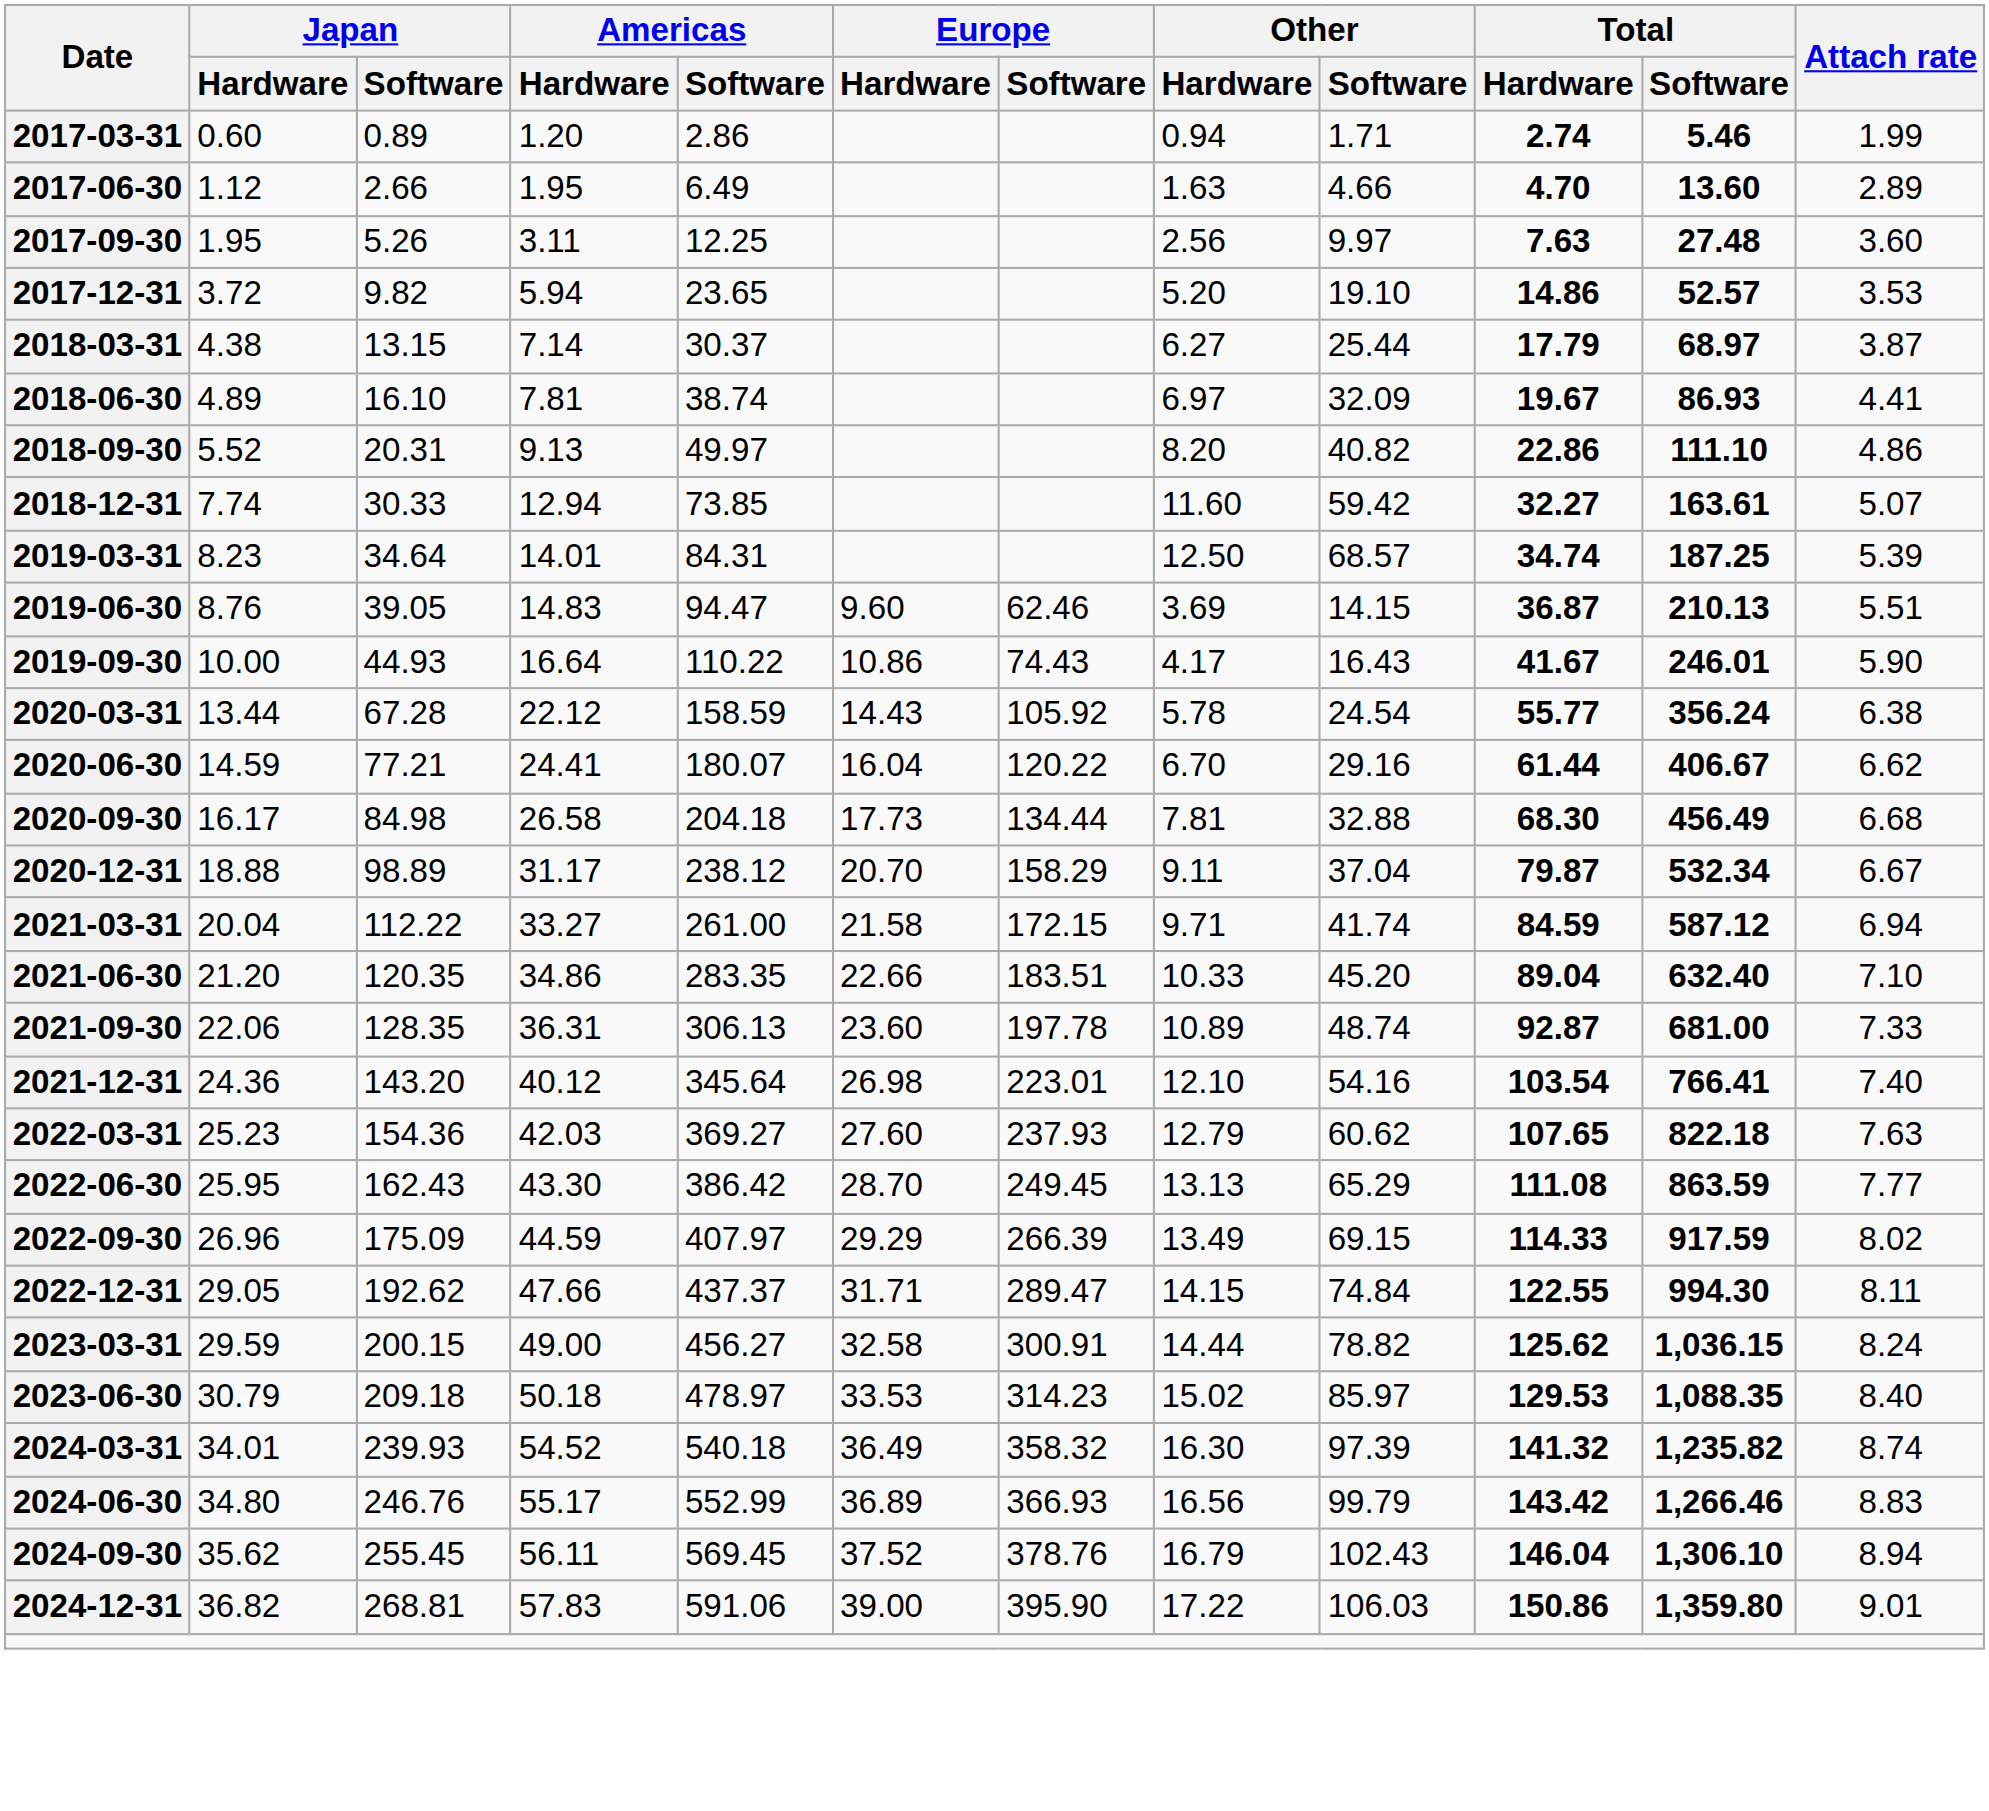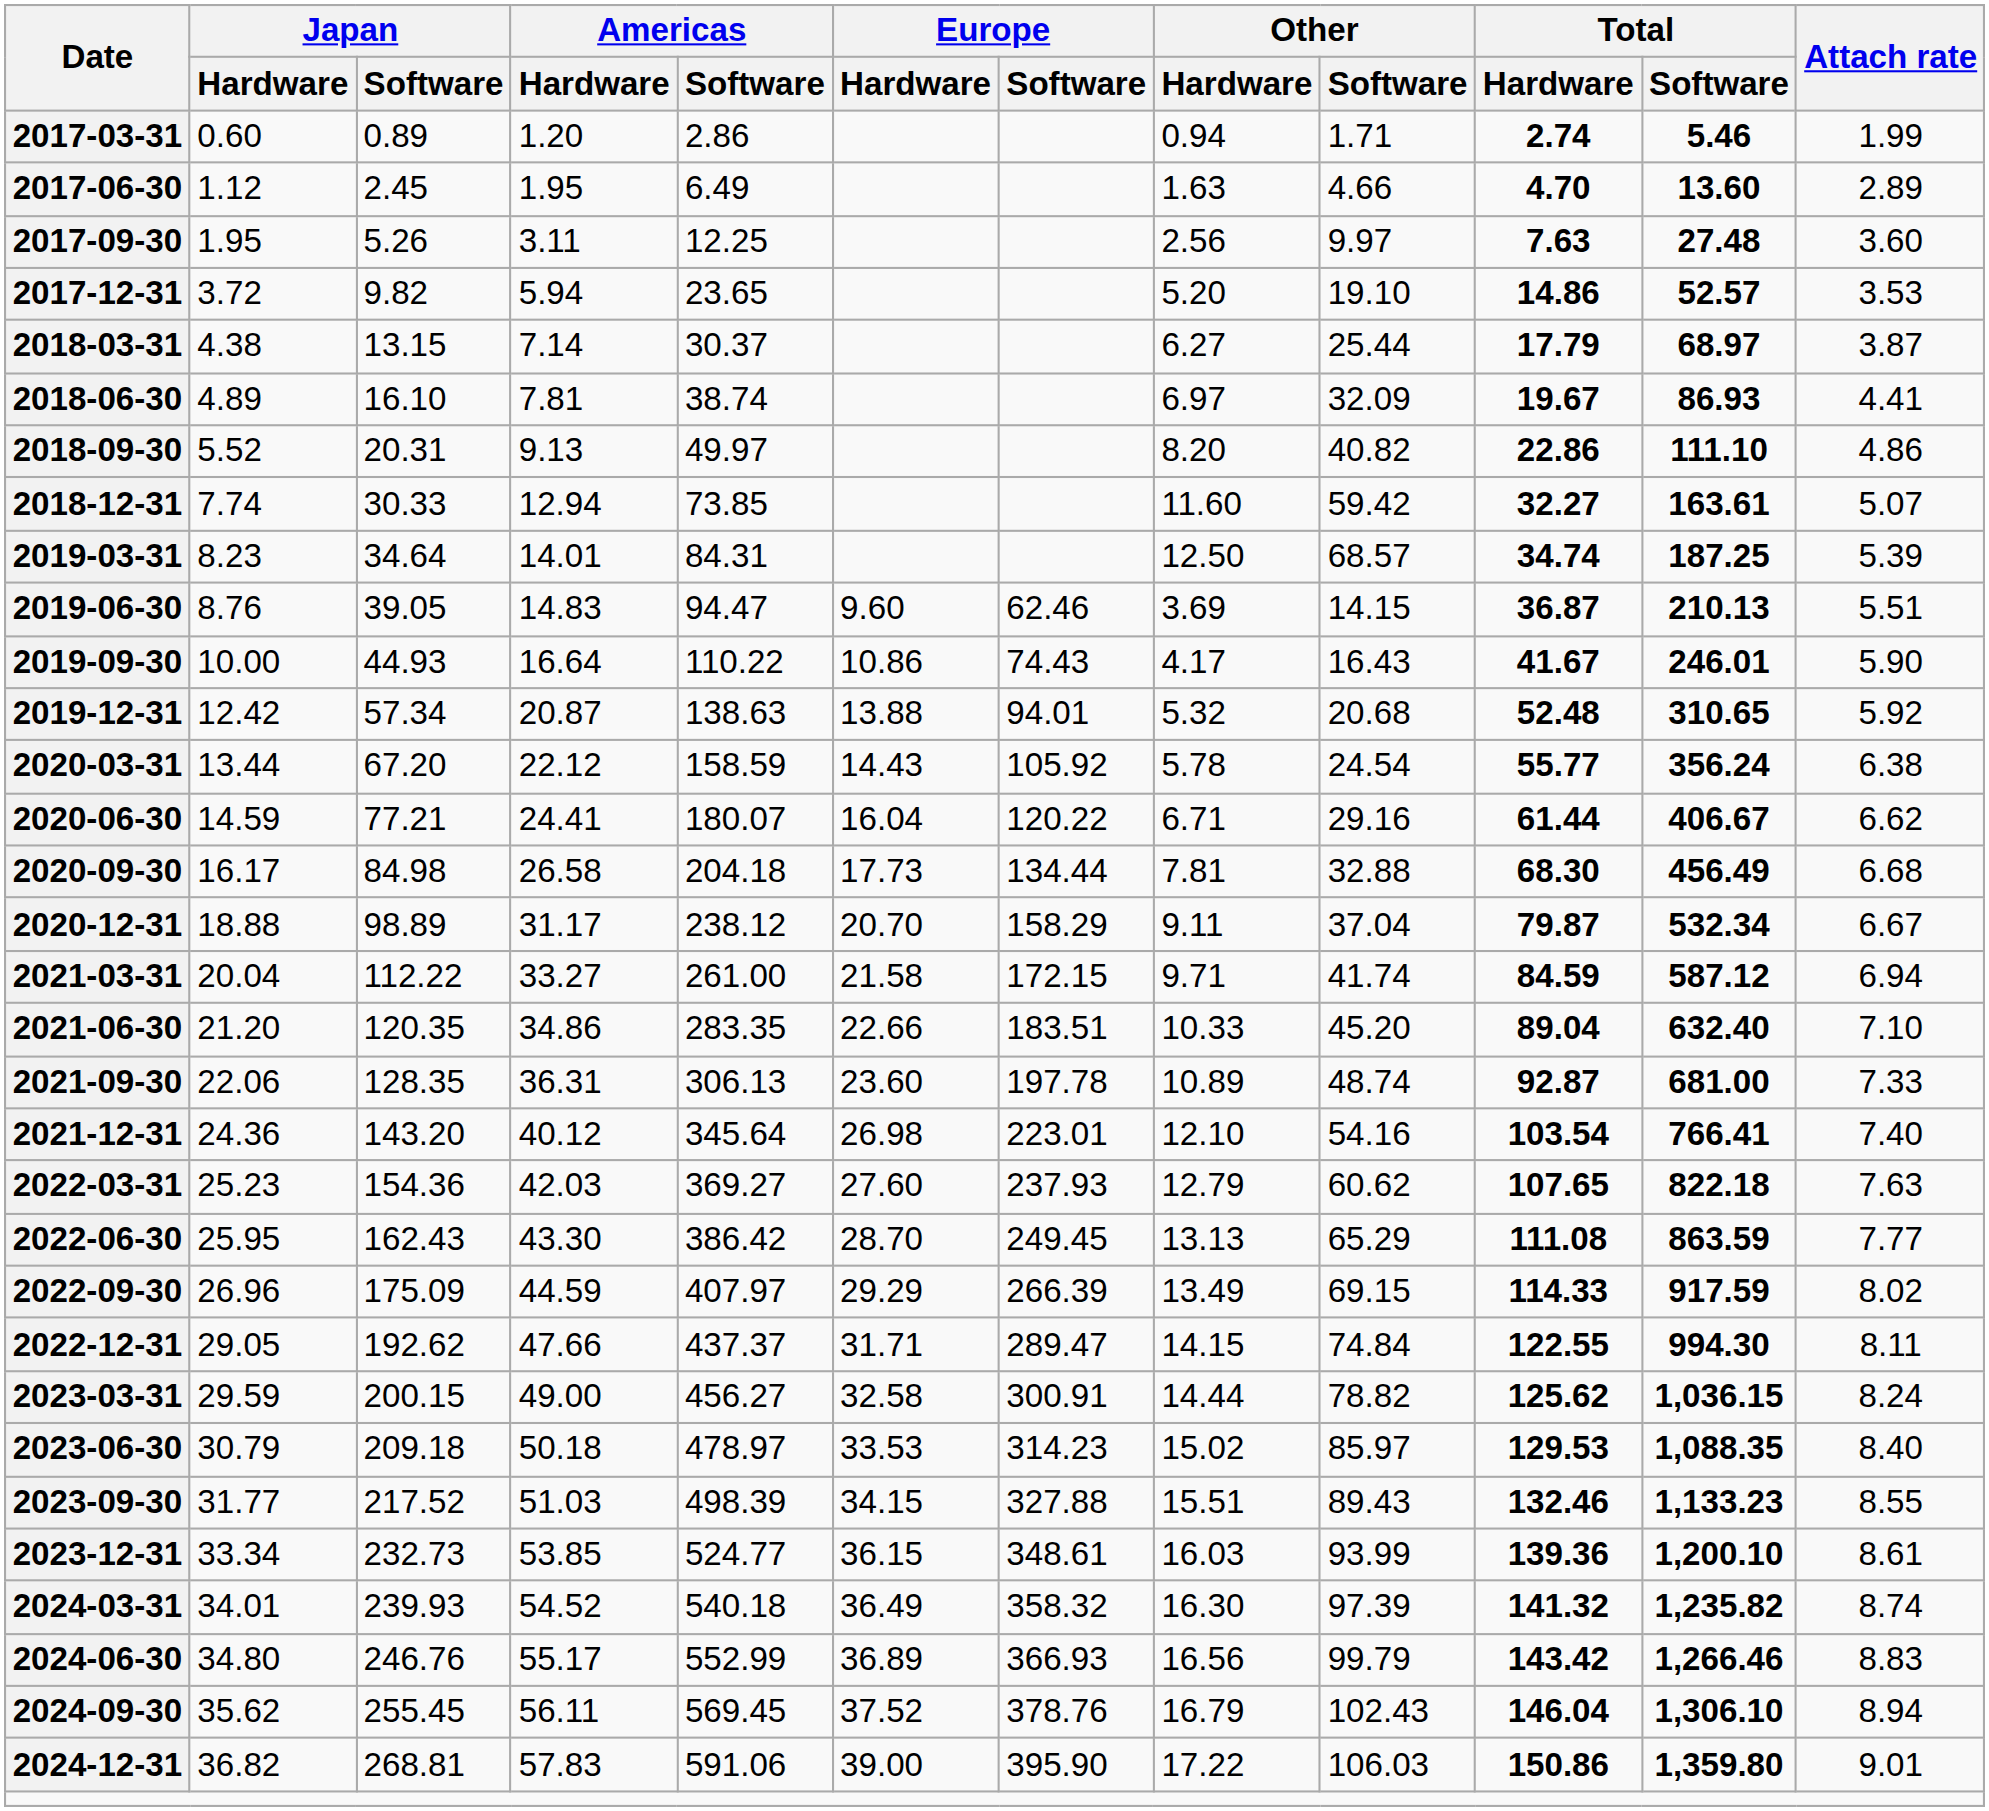2017-06-30 | Japan / Software: 2.66 -> 2.45
+ row: 2019-12-31 | 12.42 | 57.34 | 20.87 | 138.63 | 13.88 | 94.01 | 5.32 | 20.68 | 52.48 | 310.65 | 5.92
2020-03-31 | Japan / Software: 67.28 -> 67.20
2020-06-30 | Other / Hardware: 6.70 -> 6.71
+ row: 2023-09-30 | 31.77 | 217.52 | 51.03 | 498.39 | 34.15 | 327.88 | 15.51 | 89.43 | 132.46 | 1,133.23 | 8.55
+ row: 2023-12-31 | 33.34 | 232.73 | 53.85 | 524.77 | 36.15 | 348.61 | 16.03 | 93.99 | 139.36 | 1,200.10 | 8.61
